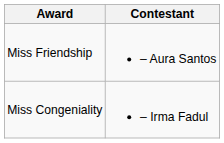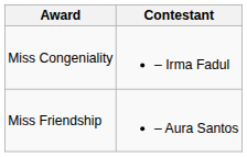rows swapped: Miss Congeniality <-> Miss Friendship
